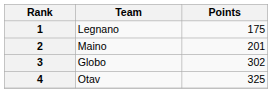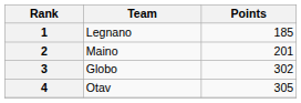1 | Points: 175 -> 185
4 | Points: 325 -> 305
